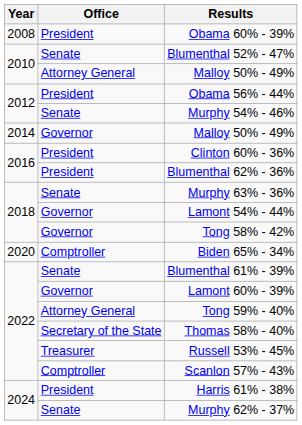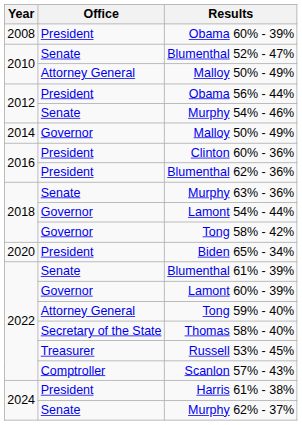Biden 65% - 34% | Office: Comptroller -> President
